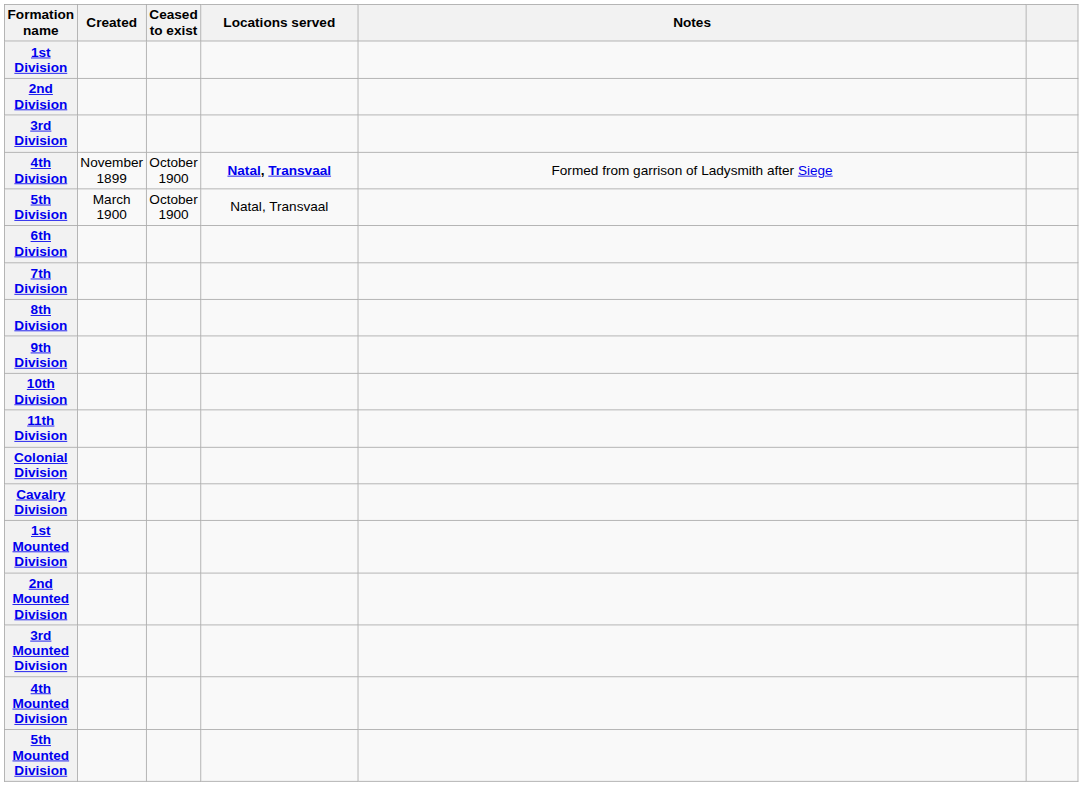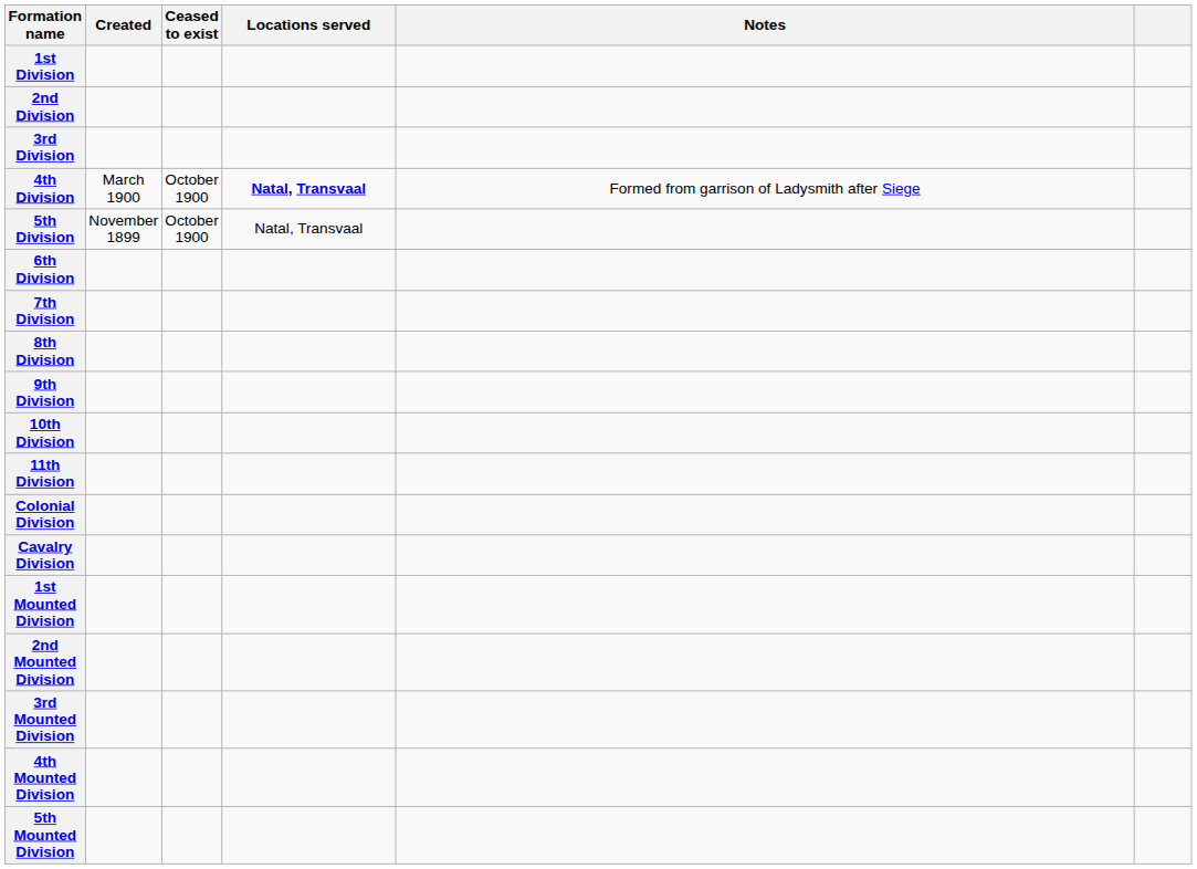4th Division | Created: November 1899 -> March 1900
5th Division | Created: March 1900 -> November 1899
